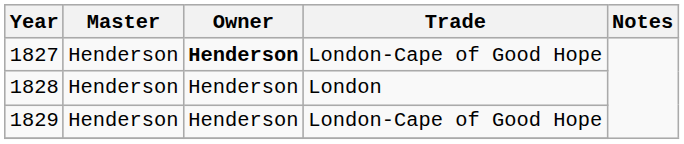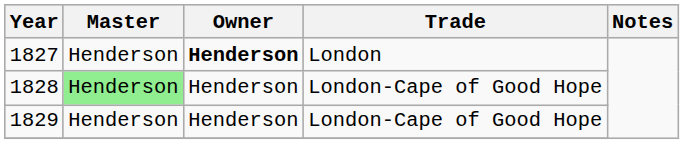1827 | Trade: London-Cape of Good Hope -> London
1828 | Master: no background -> lightgreen background
1828 | Trade: London -> London-Cape of Good Hope
